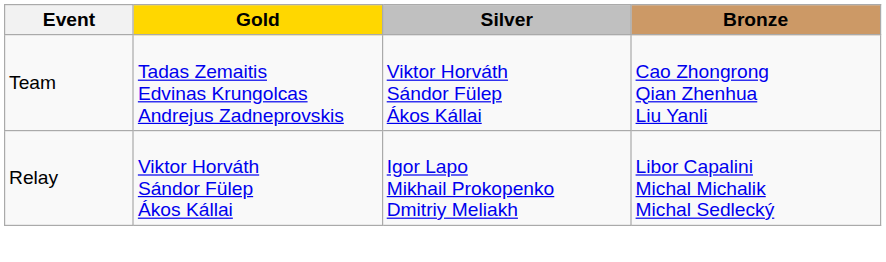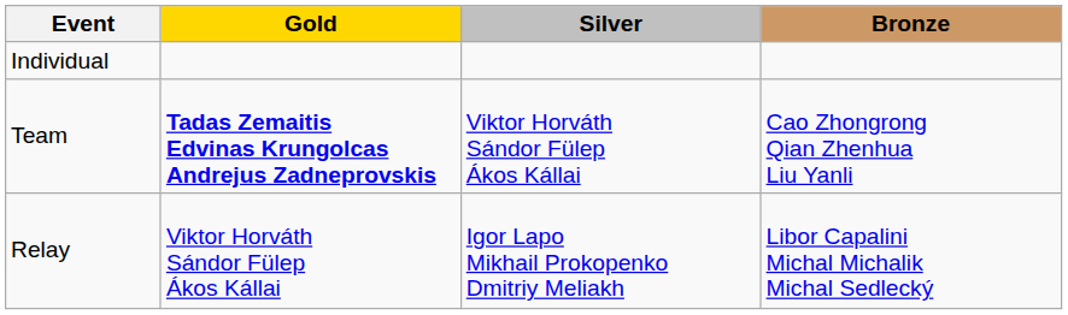+ row: Individual
Team | Gold: normal -> bold
